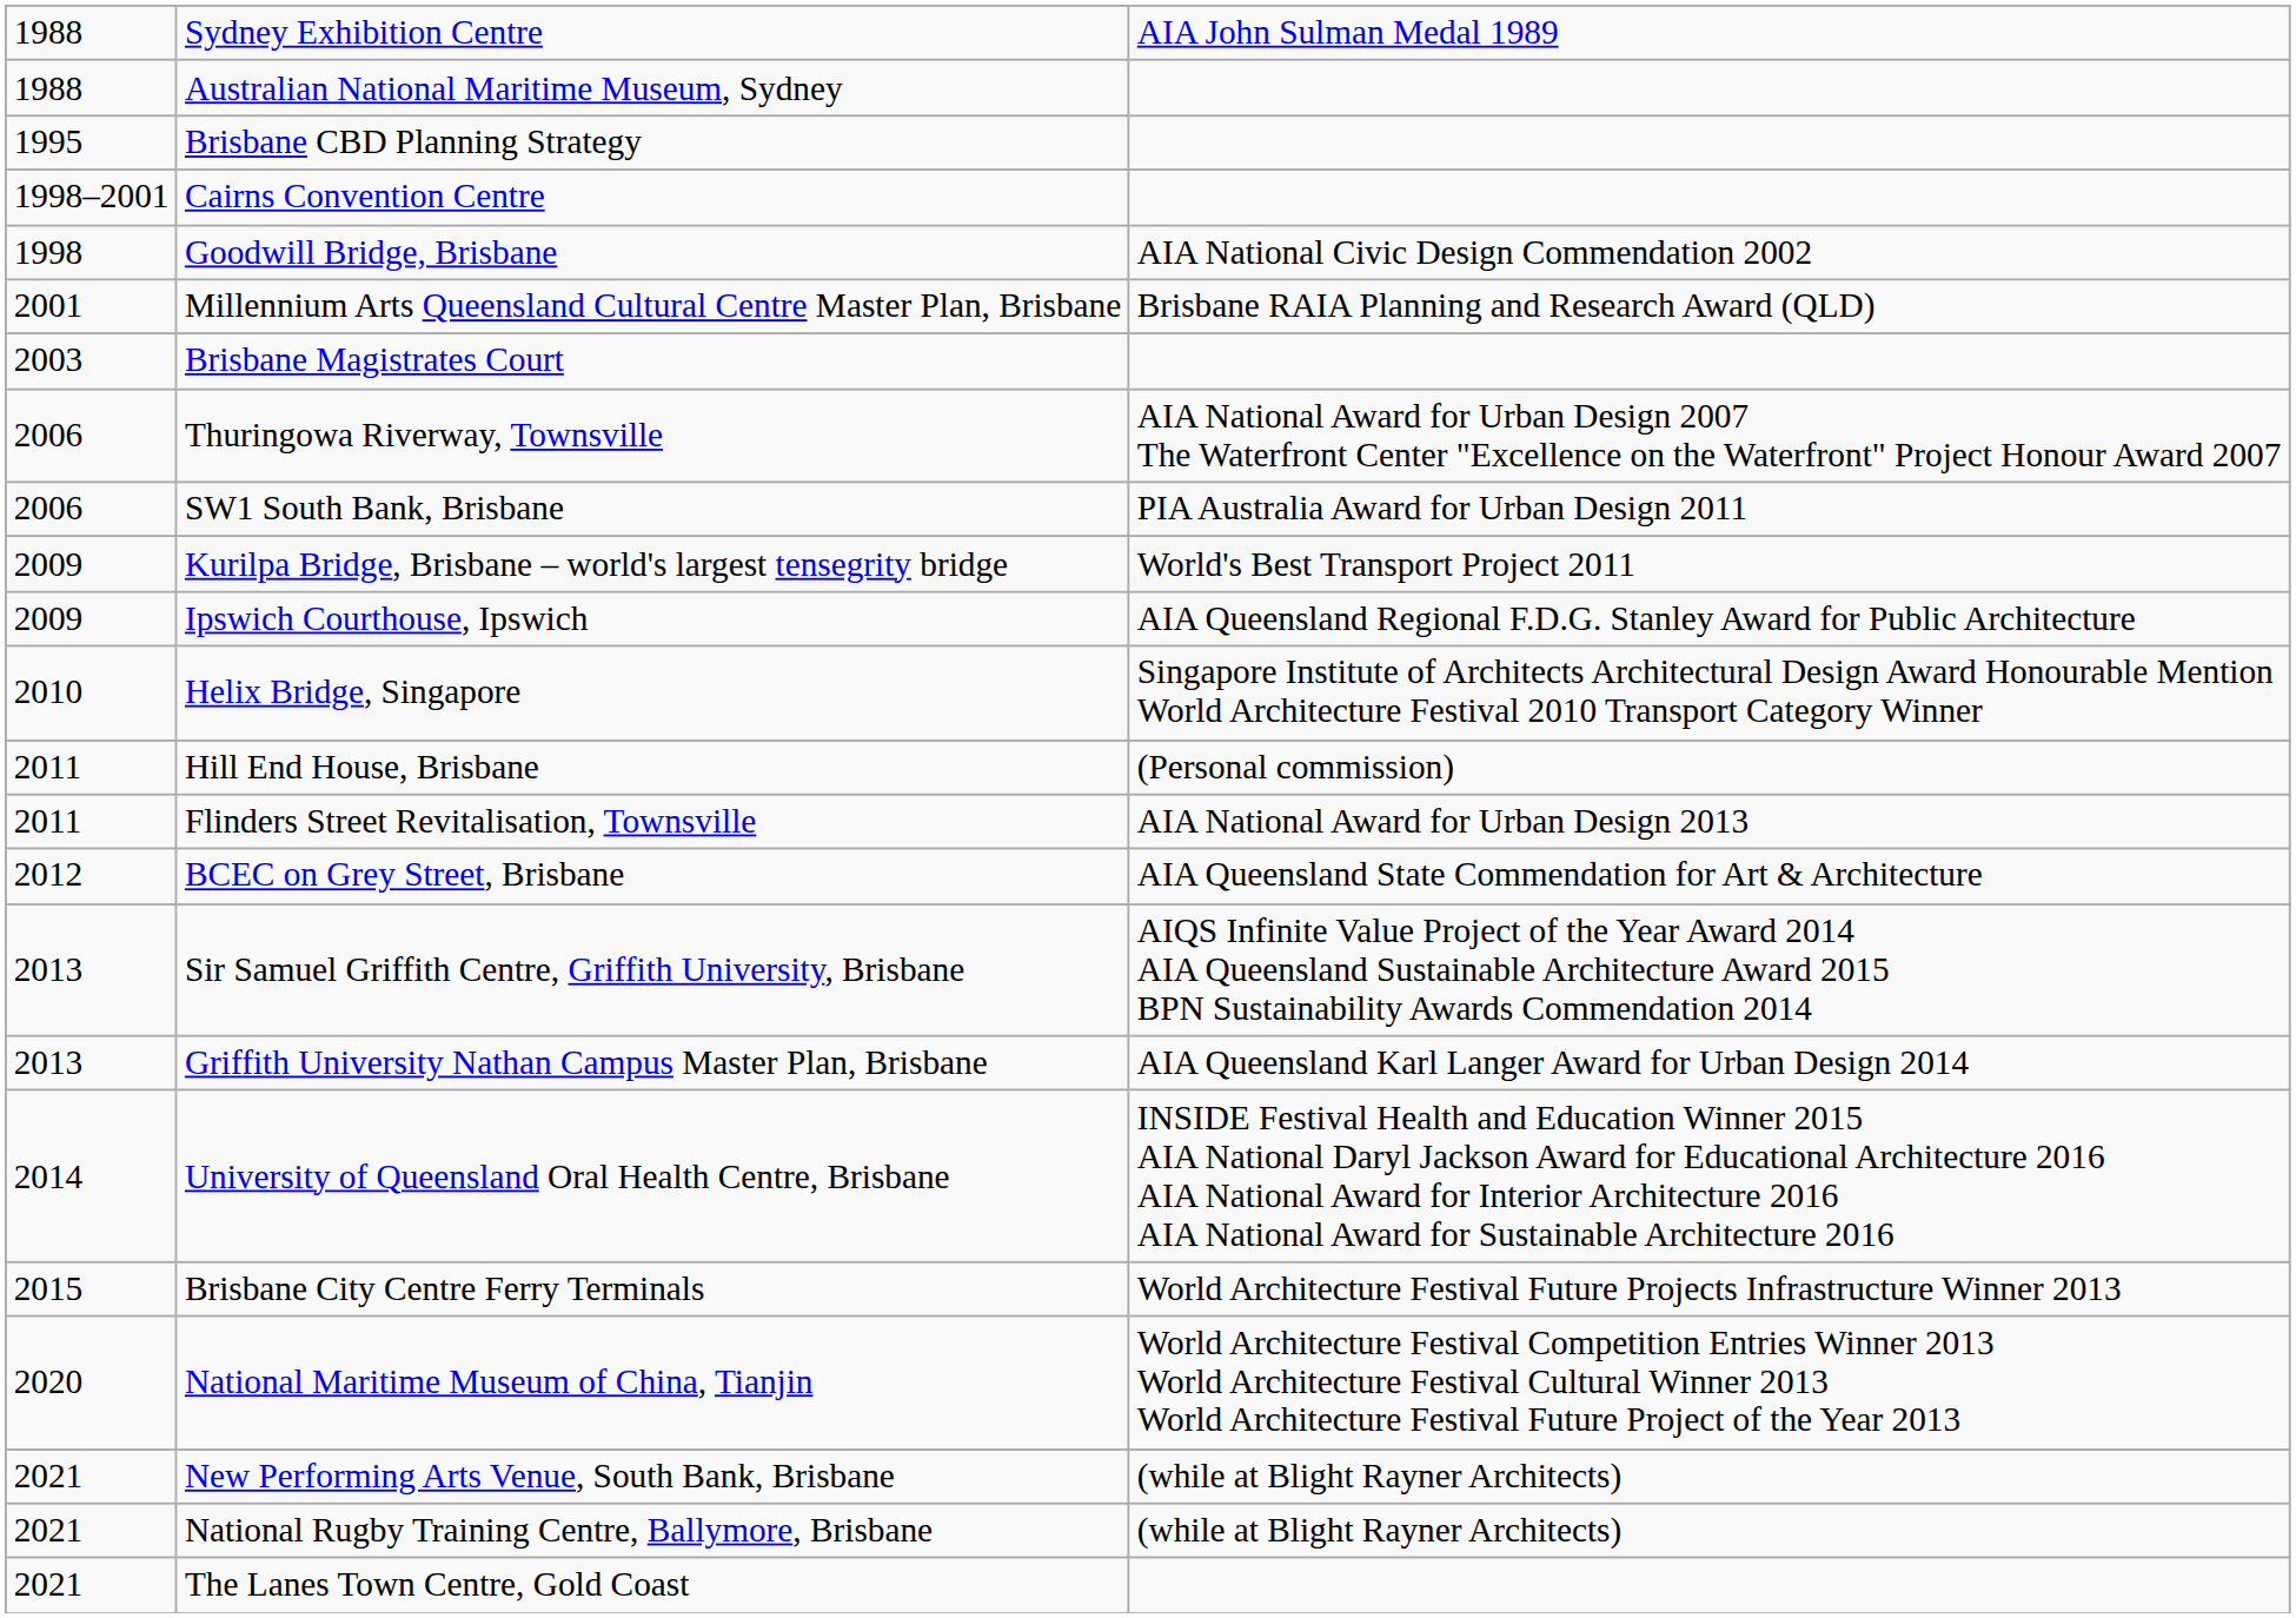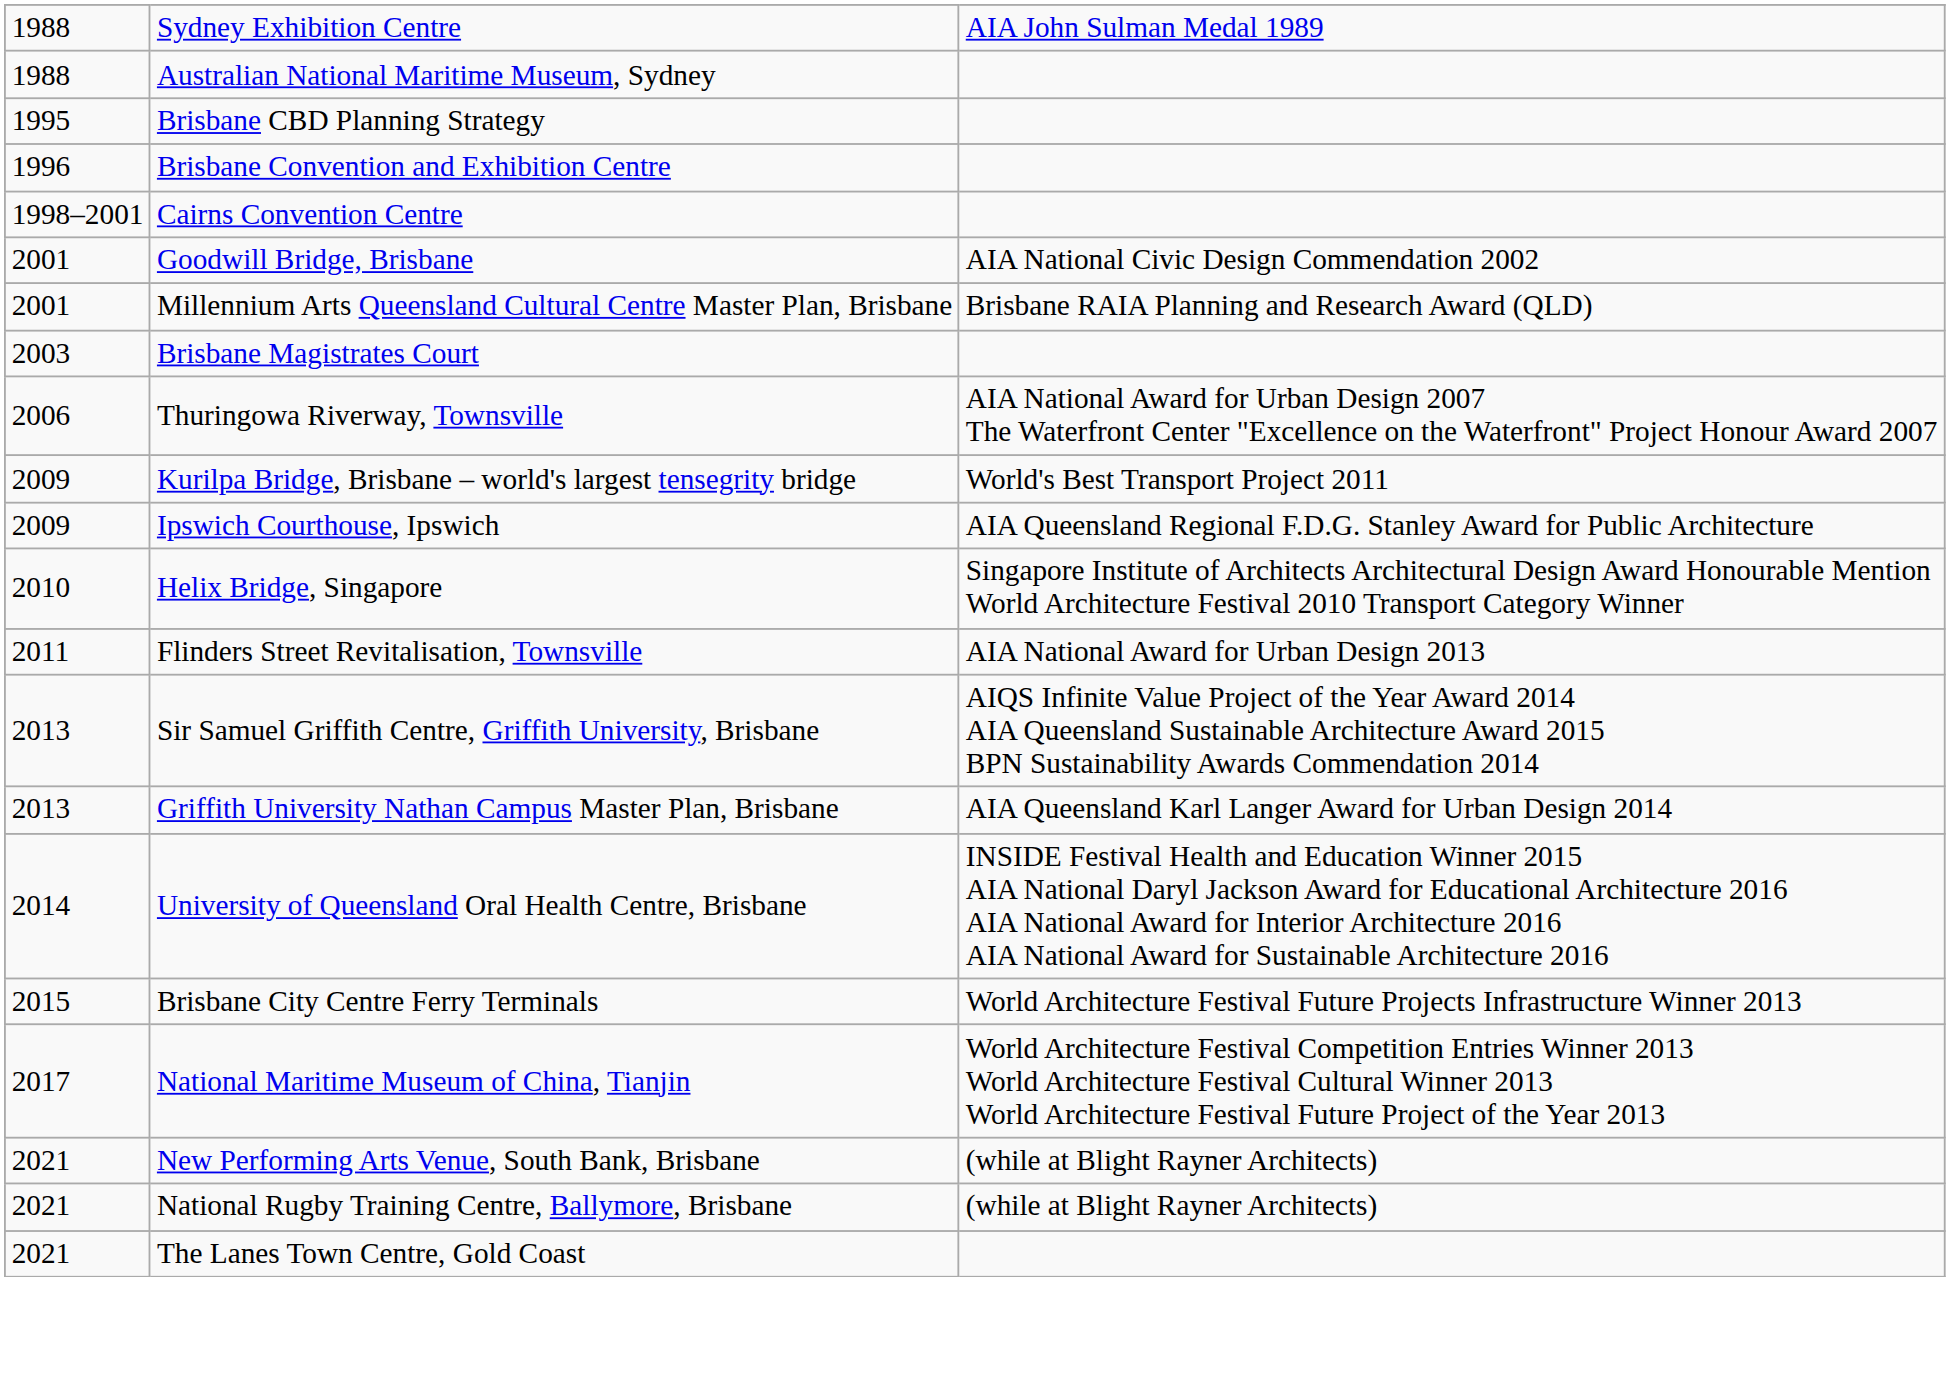+ row: 1996 | Brisbane Convention and Exhibition Centre
Goodwill Bridge, Brisbane | column 1: 1998 -> 2001
- row: 2006 | SW1 South Bank, Brisbane | PIA Australia Award for Urban Design 2011
- row: 2011 | Hill End House, Brisbane | (Personal commission)
- row: 2012 | BCEC on Grey Street, Brisbane | AIA Queensland State Commendation for Art & Architecture
National Maritime Museum of China, Tianjin | column 1: 2020 -> 2017
